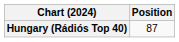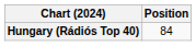Hungary (Rádiós Top 40) | Position: 87 -> 84
